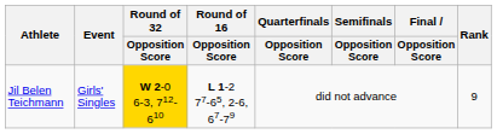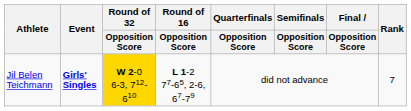Jil Belen Teichmann | Event: normal -> bold
Jil Belen Teichmann | Rank: 9 -> 7
